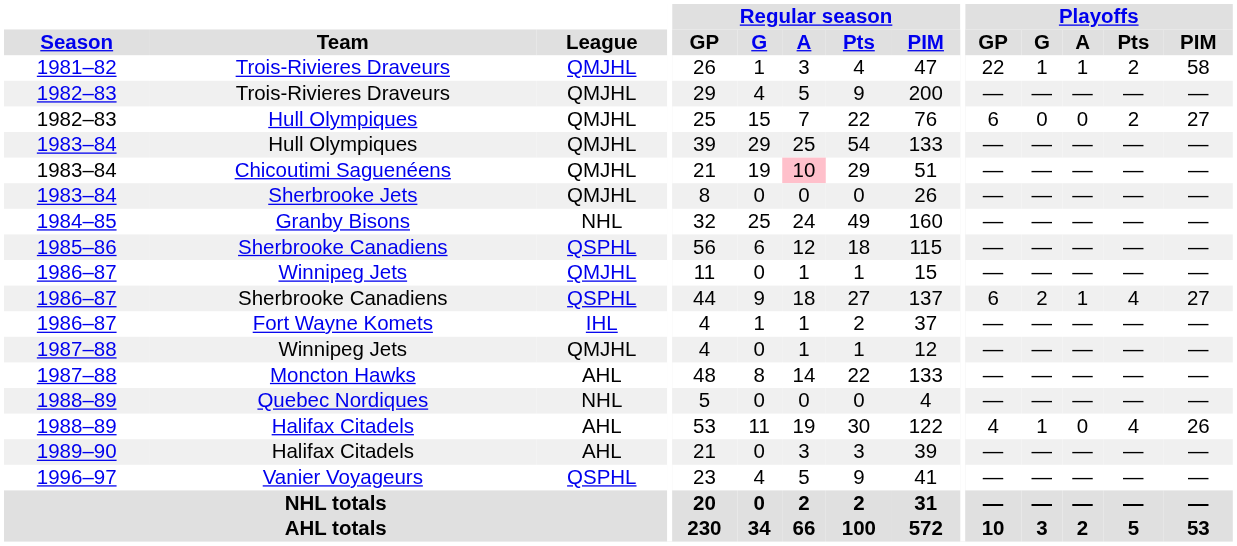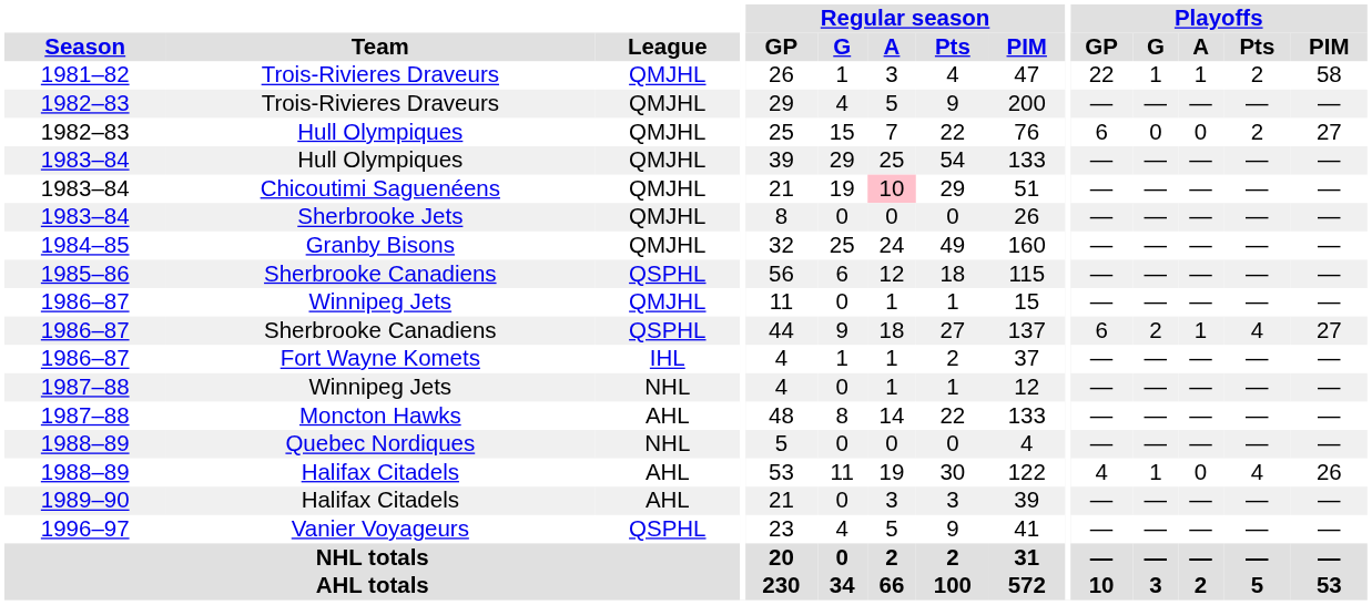Granby Bisons | League: NHL -> QMJHL
1987–88 / Winnipeg Jets | League: QMJHL -> NHL
